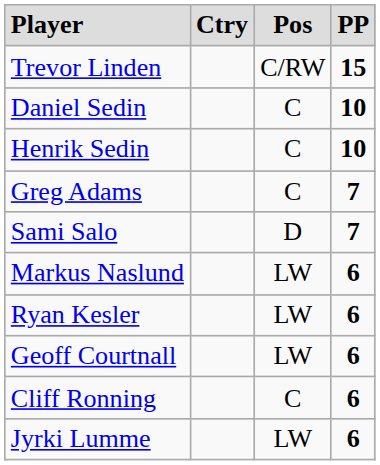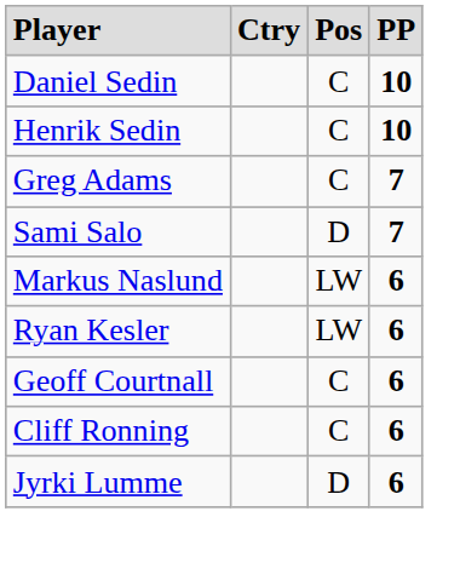- row: Trevor Linden | C/RW | 15
Geoff Courtnall | column 3: LW -> C
Jyrki Lumme | column 3: LW -> D
